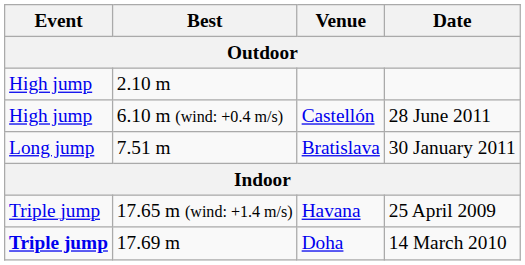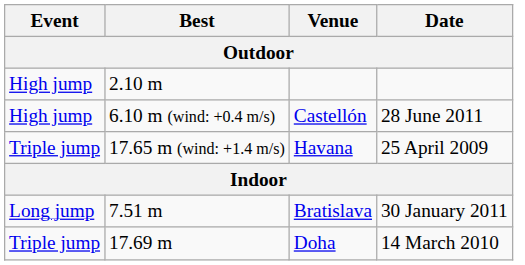rows swapped: Havana <-> Bratislava
Doha | Event: bold -> normal
